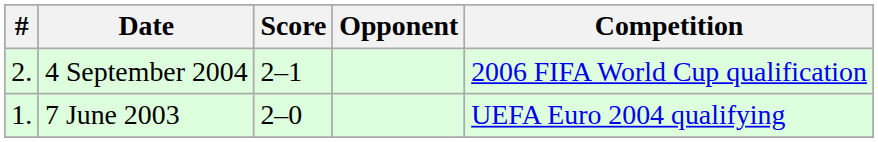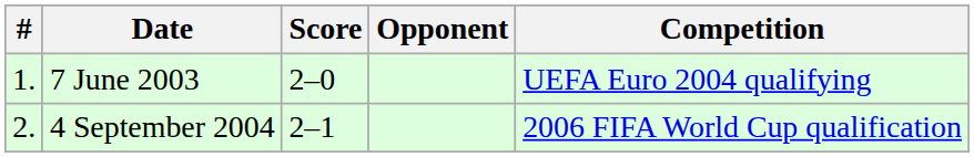rows swapped: 7 June 2003 <-> 4 September 2004
